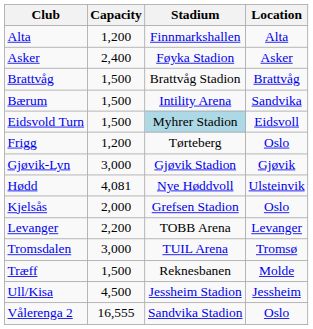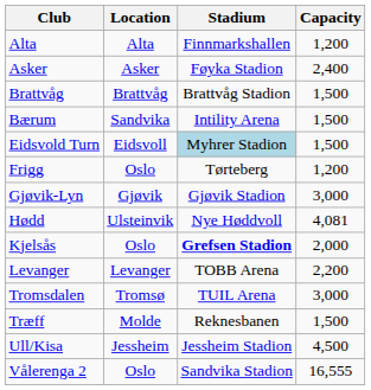columns swapped: Location <-> Capacity
Kjelsås | Stadium: normal -> bold
